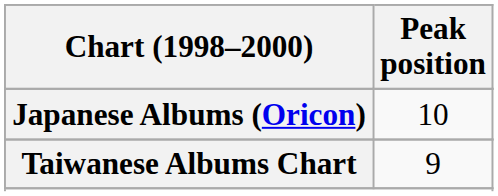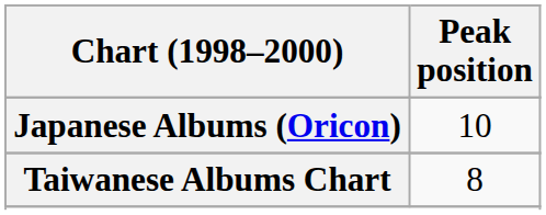Taiwanese Albums Chart | Peak position: 9 -> 8
